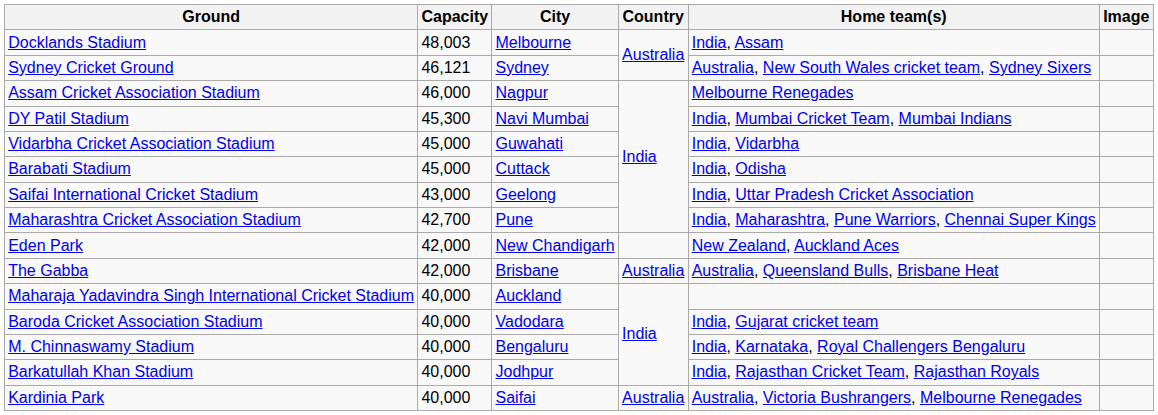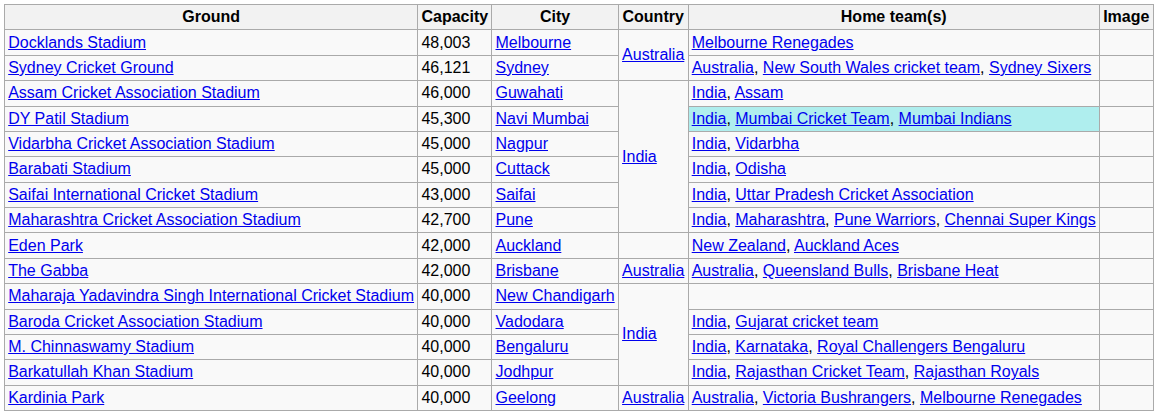Docklands Stadium | Home team(s): India, Assam -> Melbourne Renegades
Assam Cricket Association Stadium | City: Nagpur -> Guwahati
Assam Cricket Association Stadium | Home team(s): Melbourne Renegades -> India, Assam
DY Patil Stadium | Home team(s): no background -> paleturquoise background
Vidarbha Cricket Association Stadium | City: Guwahati -> Nagpur
Saifai International Cricket Stadium | City: Geelong -> Saifai
Eden Park | City: New Chandigarh -> Auckland
Maharaja Yadavindra Singh International Cricket Stadium | City: Auckland -> New Chandigarh
Kardinia Park | City: Saifai -> Geelong
